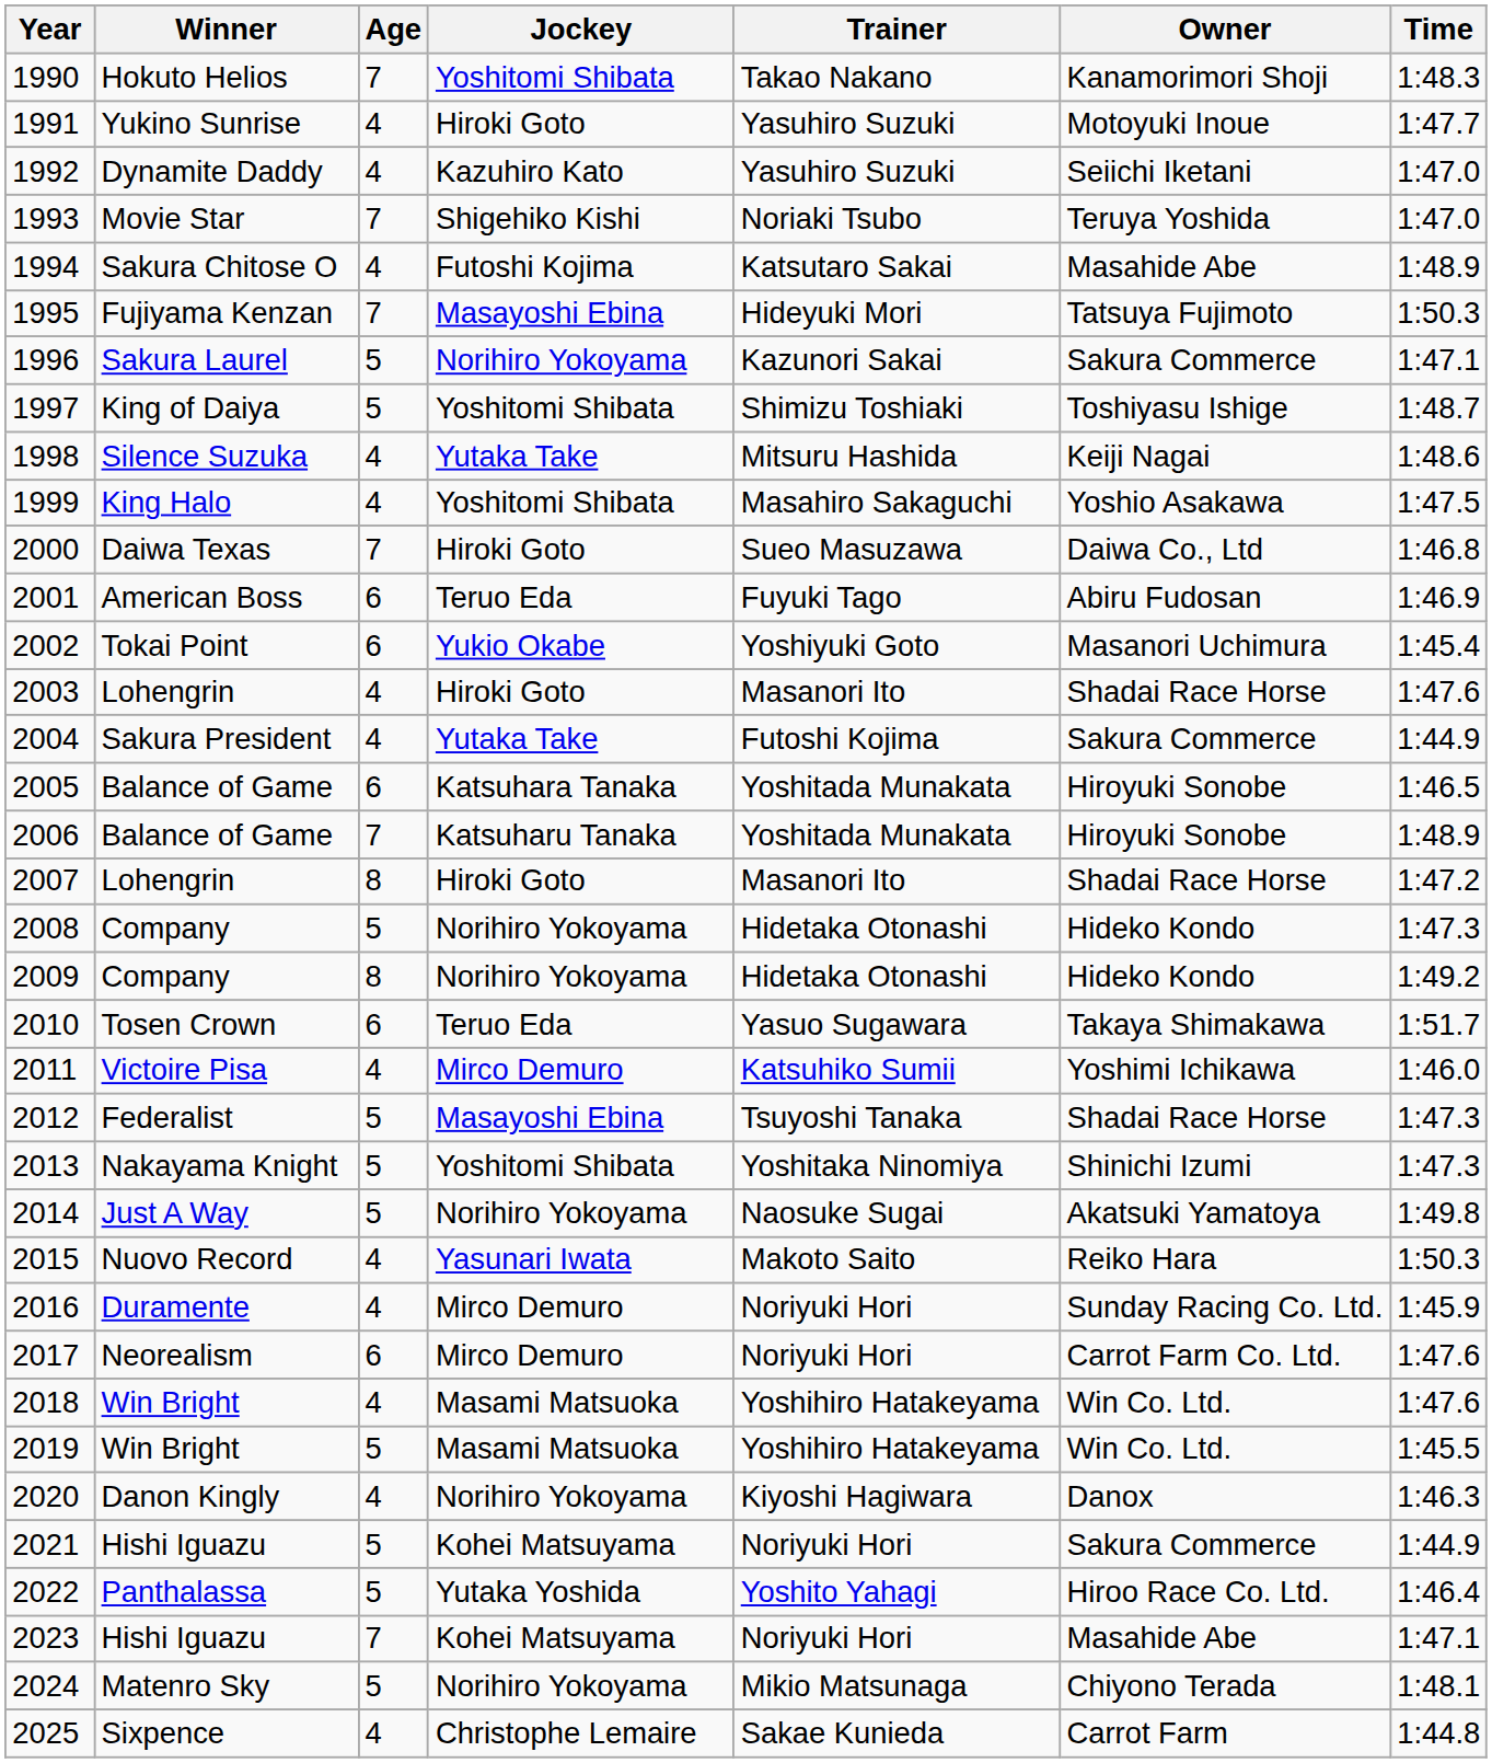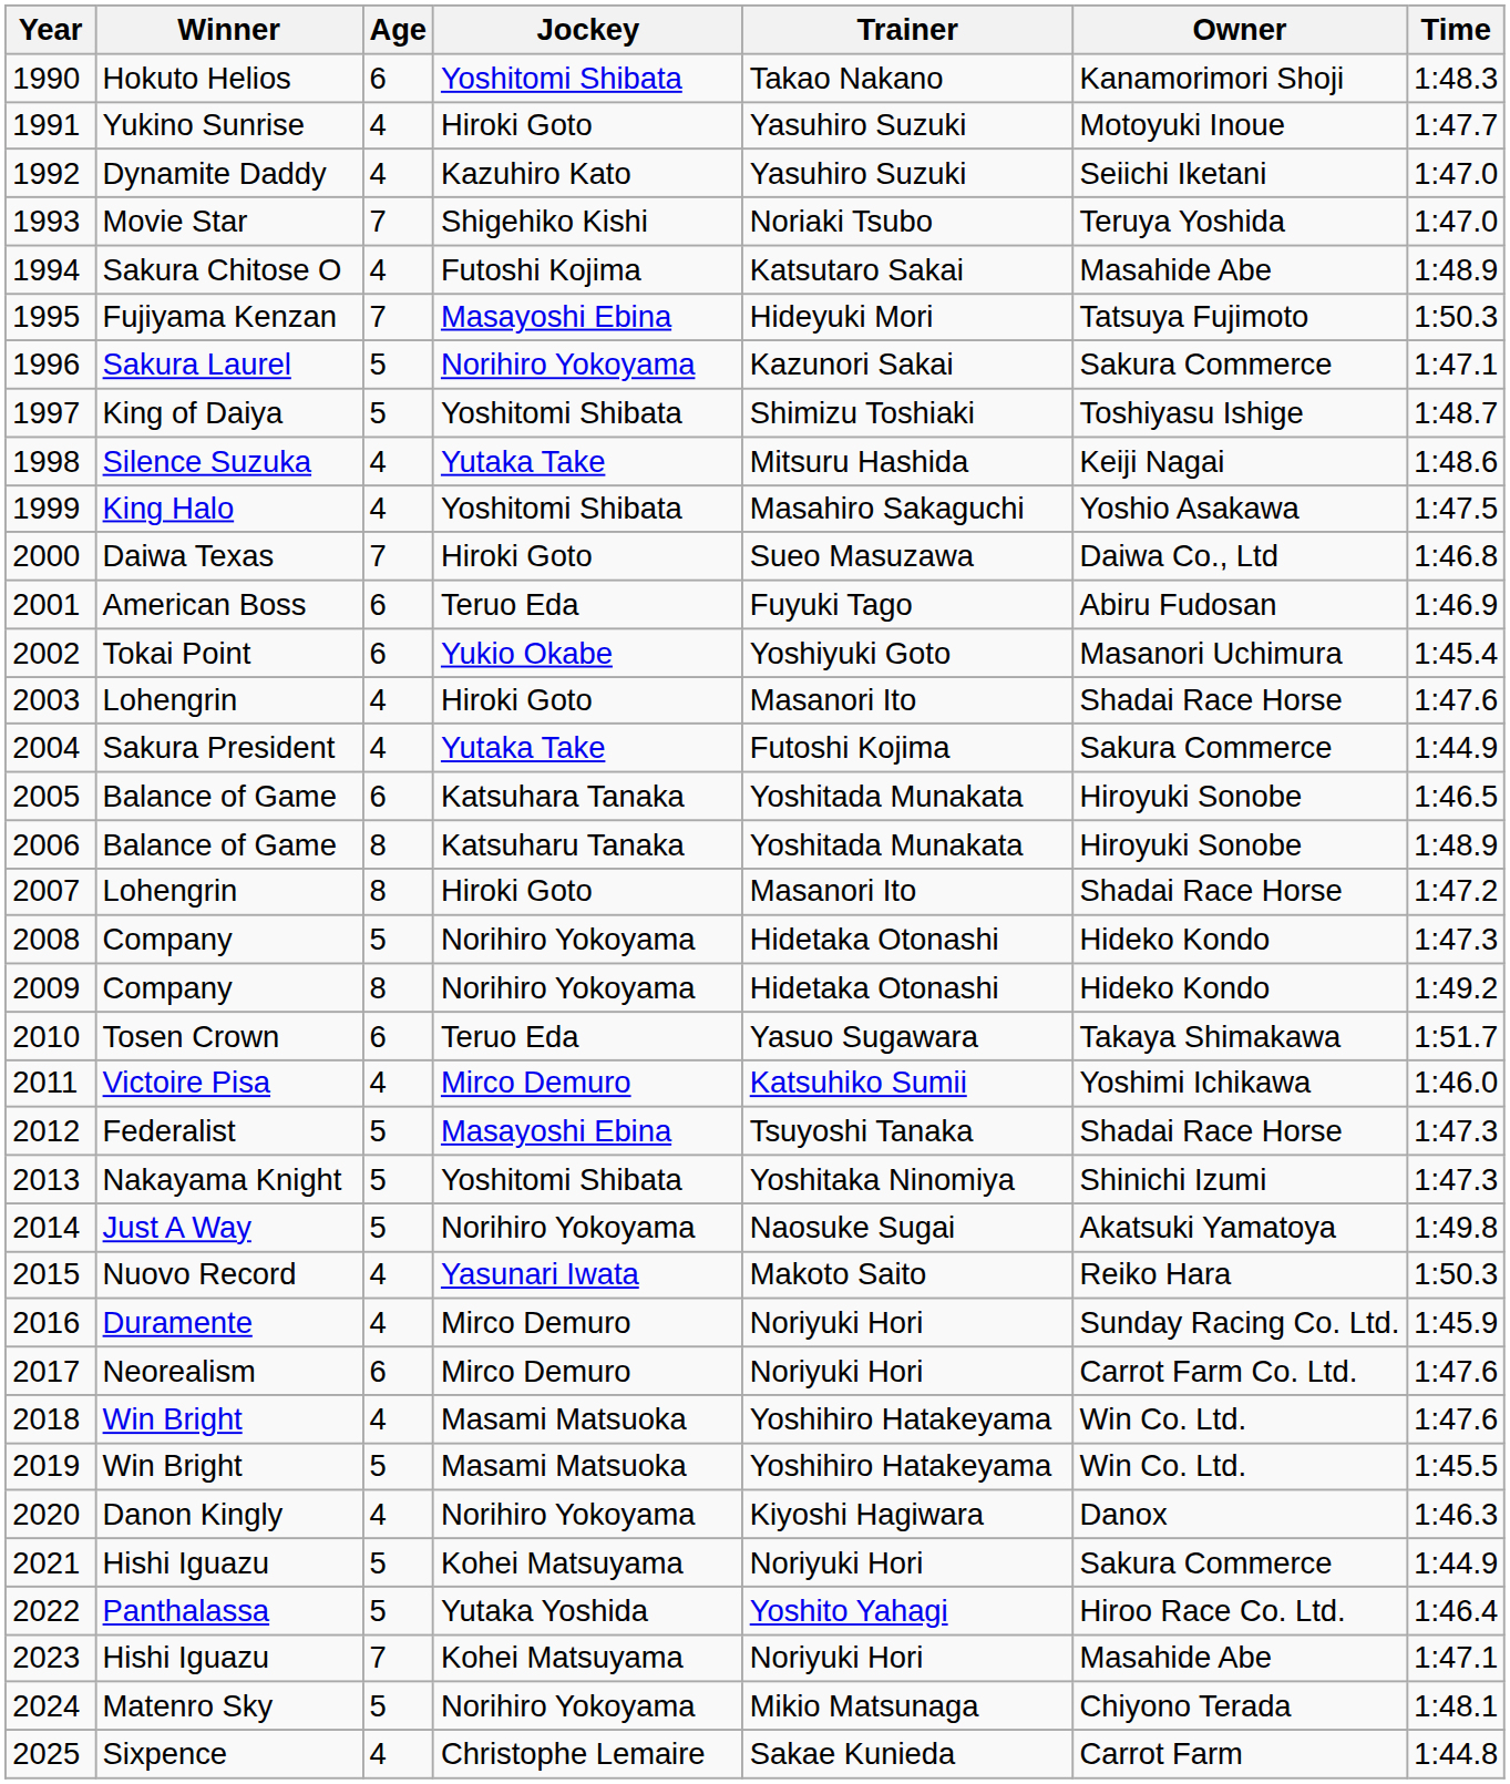1990 | Age: 7 -> 6
2006 | Age: 7 -> 8
